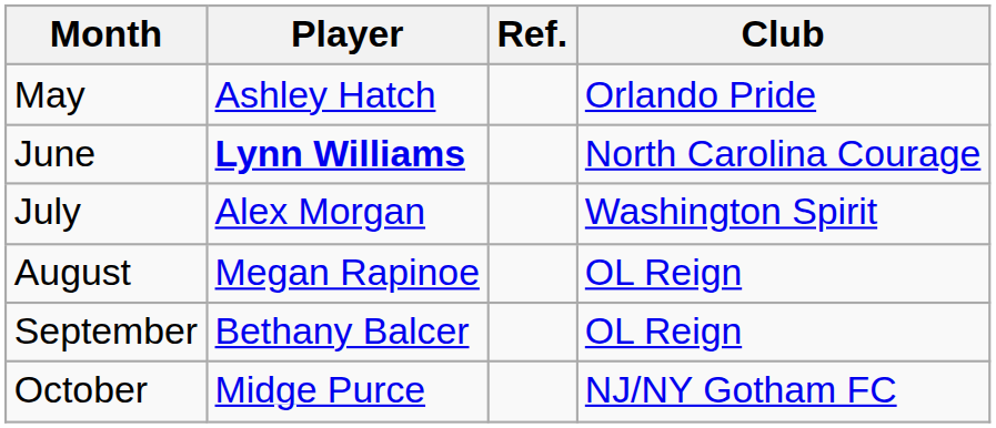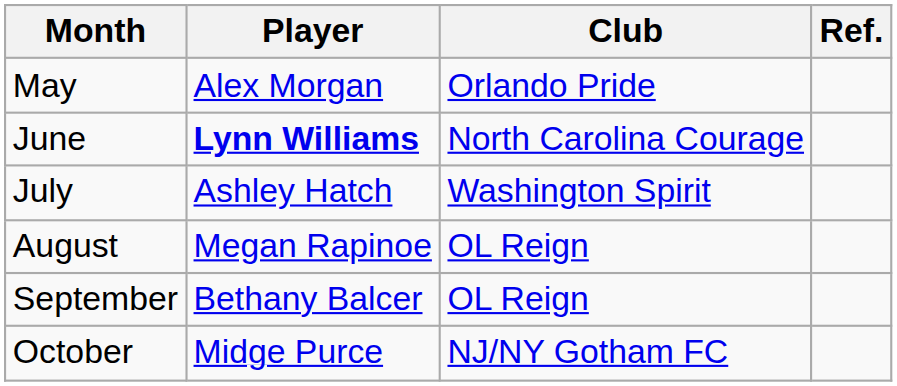columns swapped: Club <-> Ref.
May | Player: Ashley Hatch -> Alex Morgan
July | Player: Alex Morgan -> Ashley Hatch
